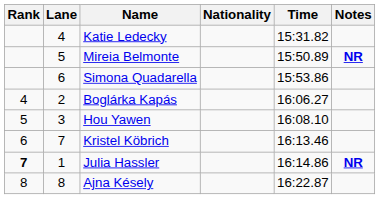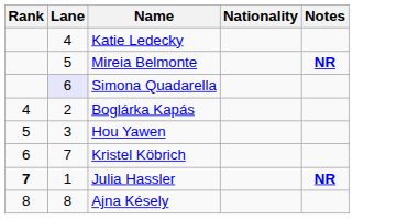- column: Time | 15:31.82 | 15:50.89 | 15:53.86 | 16:06.27 | 16:08.10 | 16:13.46 | 16:14.86 | 16:22.87
Simona Quadarella | Lane: no background -> lavender background
